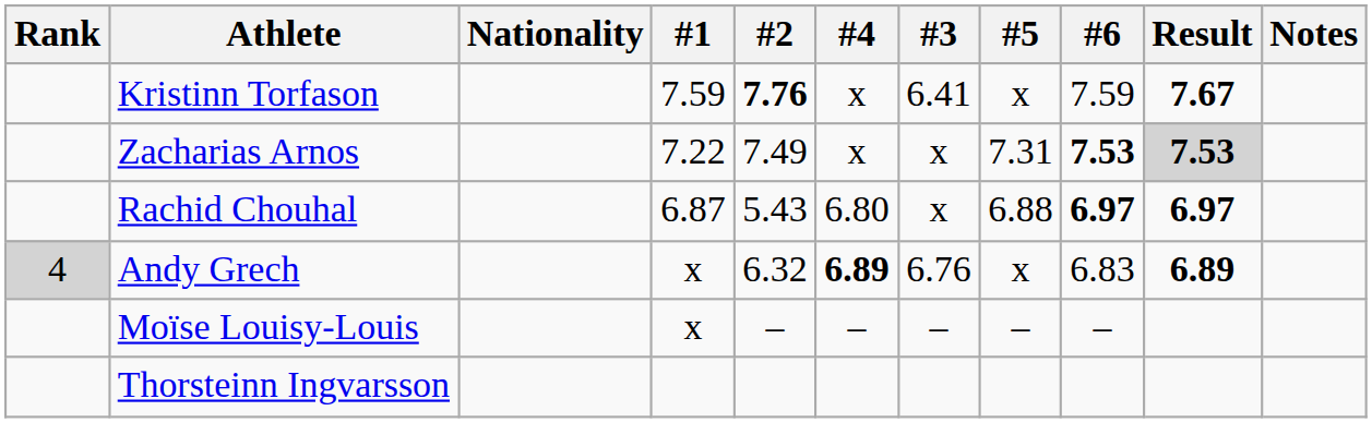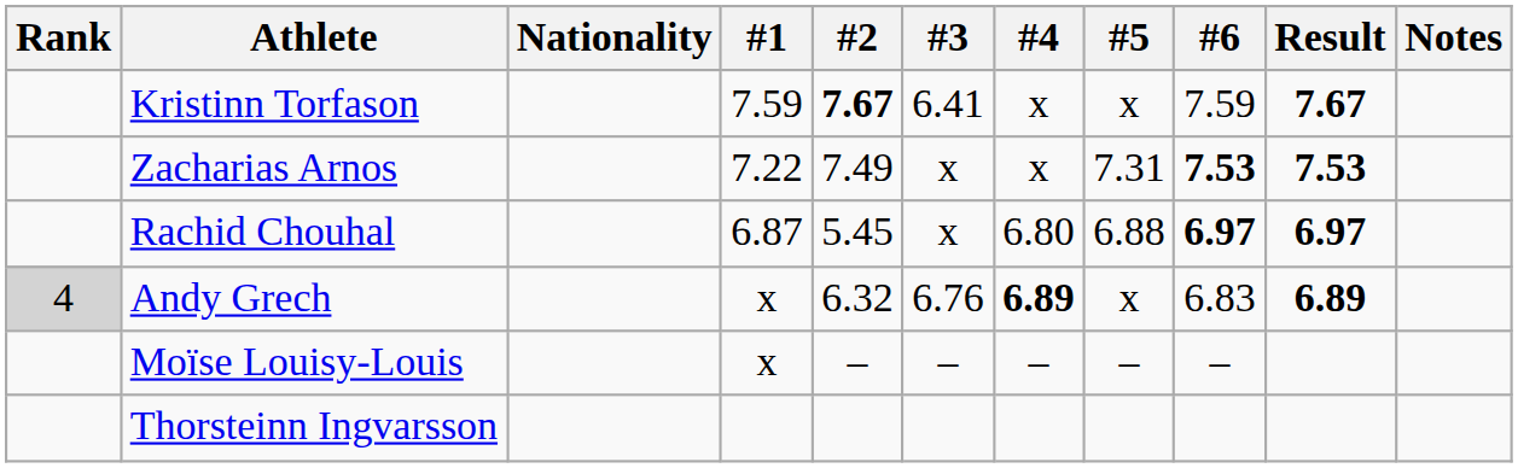columns swapped: #3 <-> #4
Kristinn Torfason | #2: 7.76 -> 7.67
Zacharias Arnos | Result: lightgrey background -> no background
Rachid Chouhal | #2: 5.43 -> 5.45
